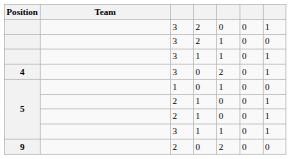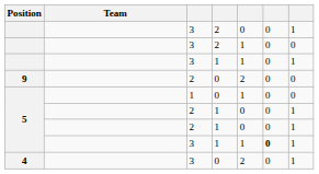rows swapped: 4 <-> 9
5 / 3 | column 6: normal -> bold
